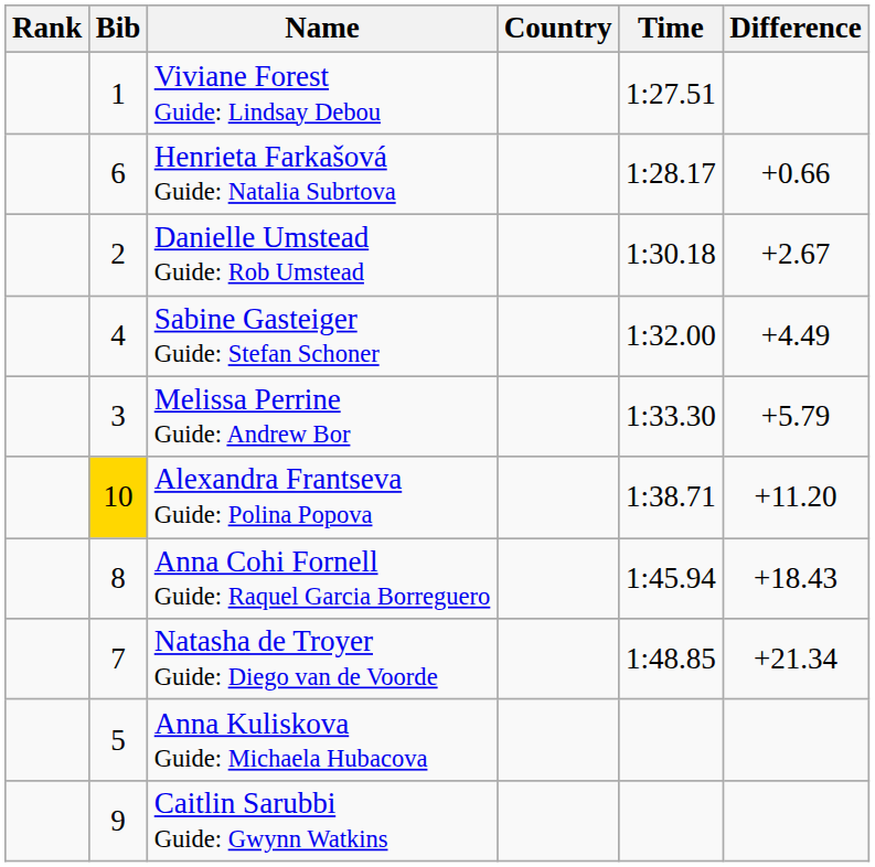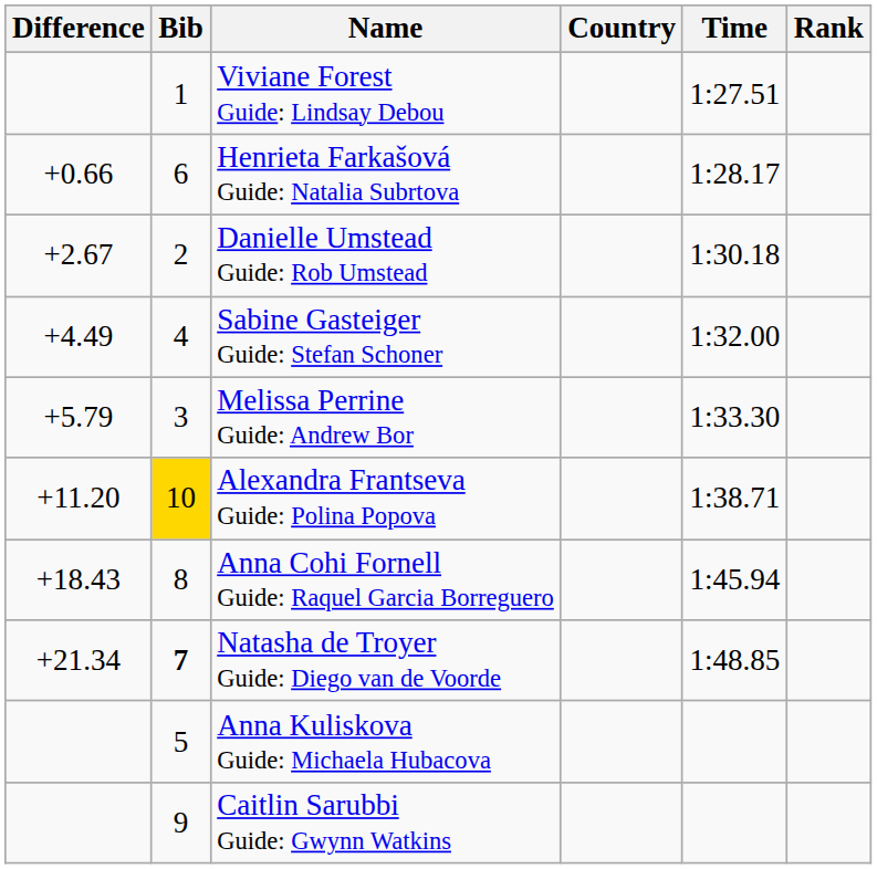columns swapped: Rank <-> Difference
Natasha de Troyer Guide: Diego van de Voorde | Bib: normal -> bold
